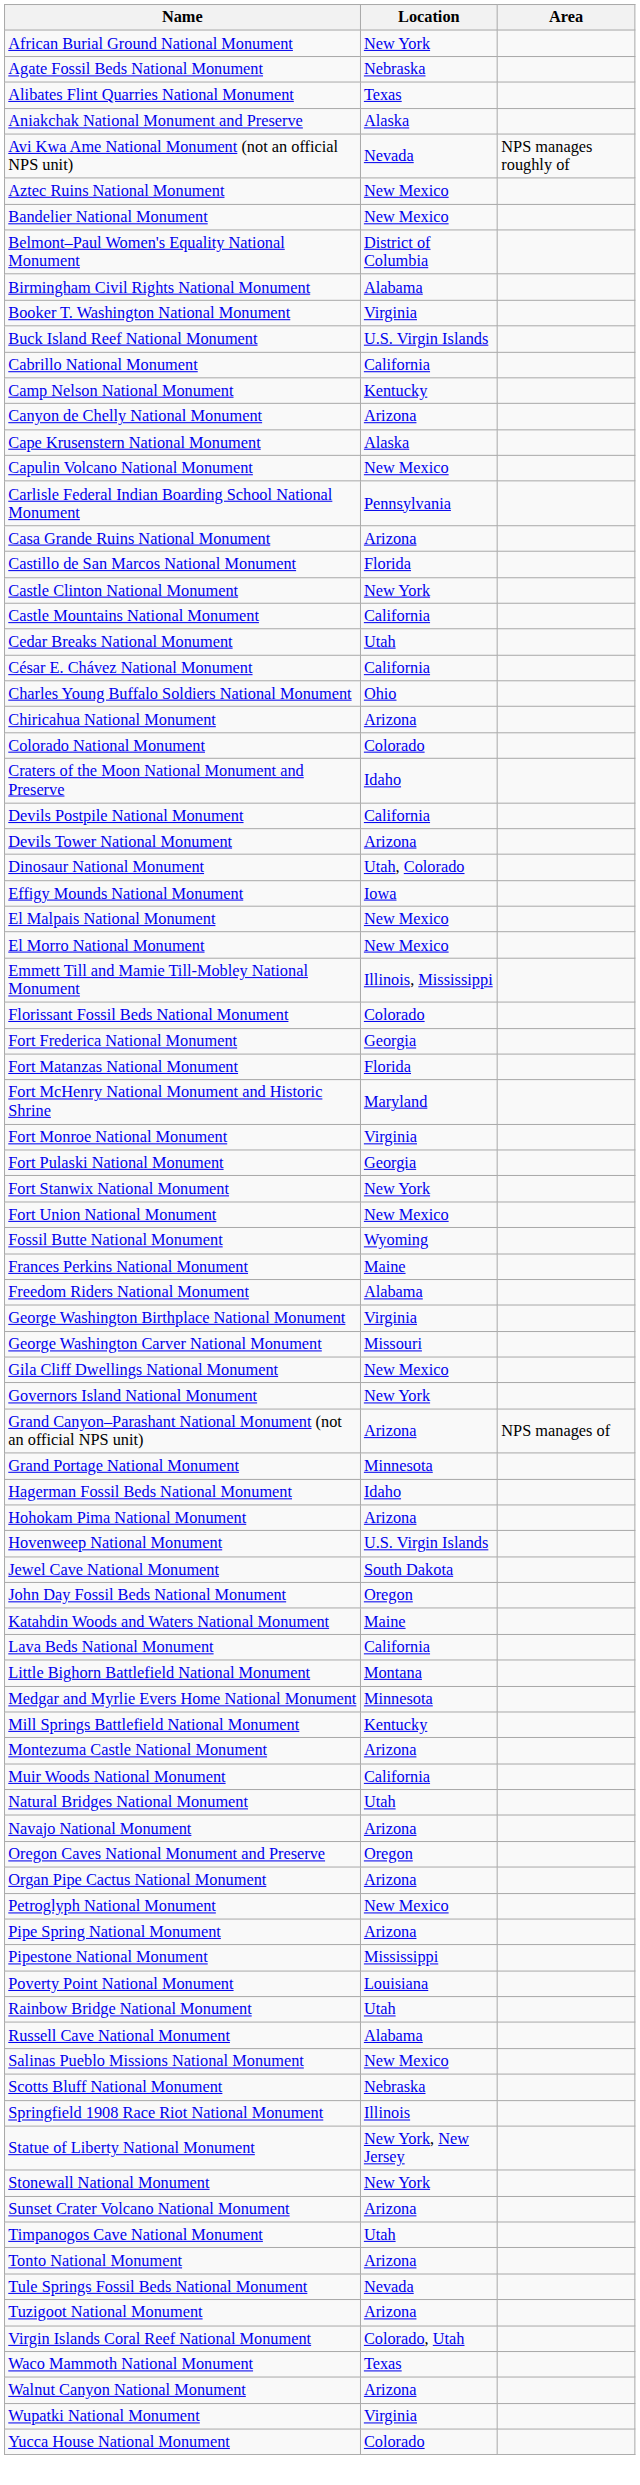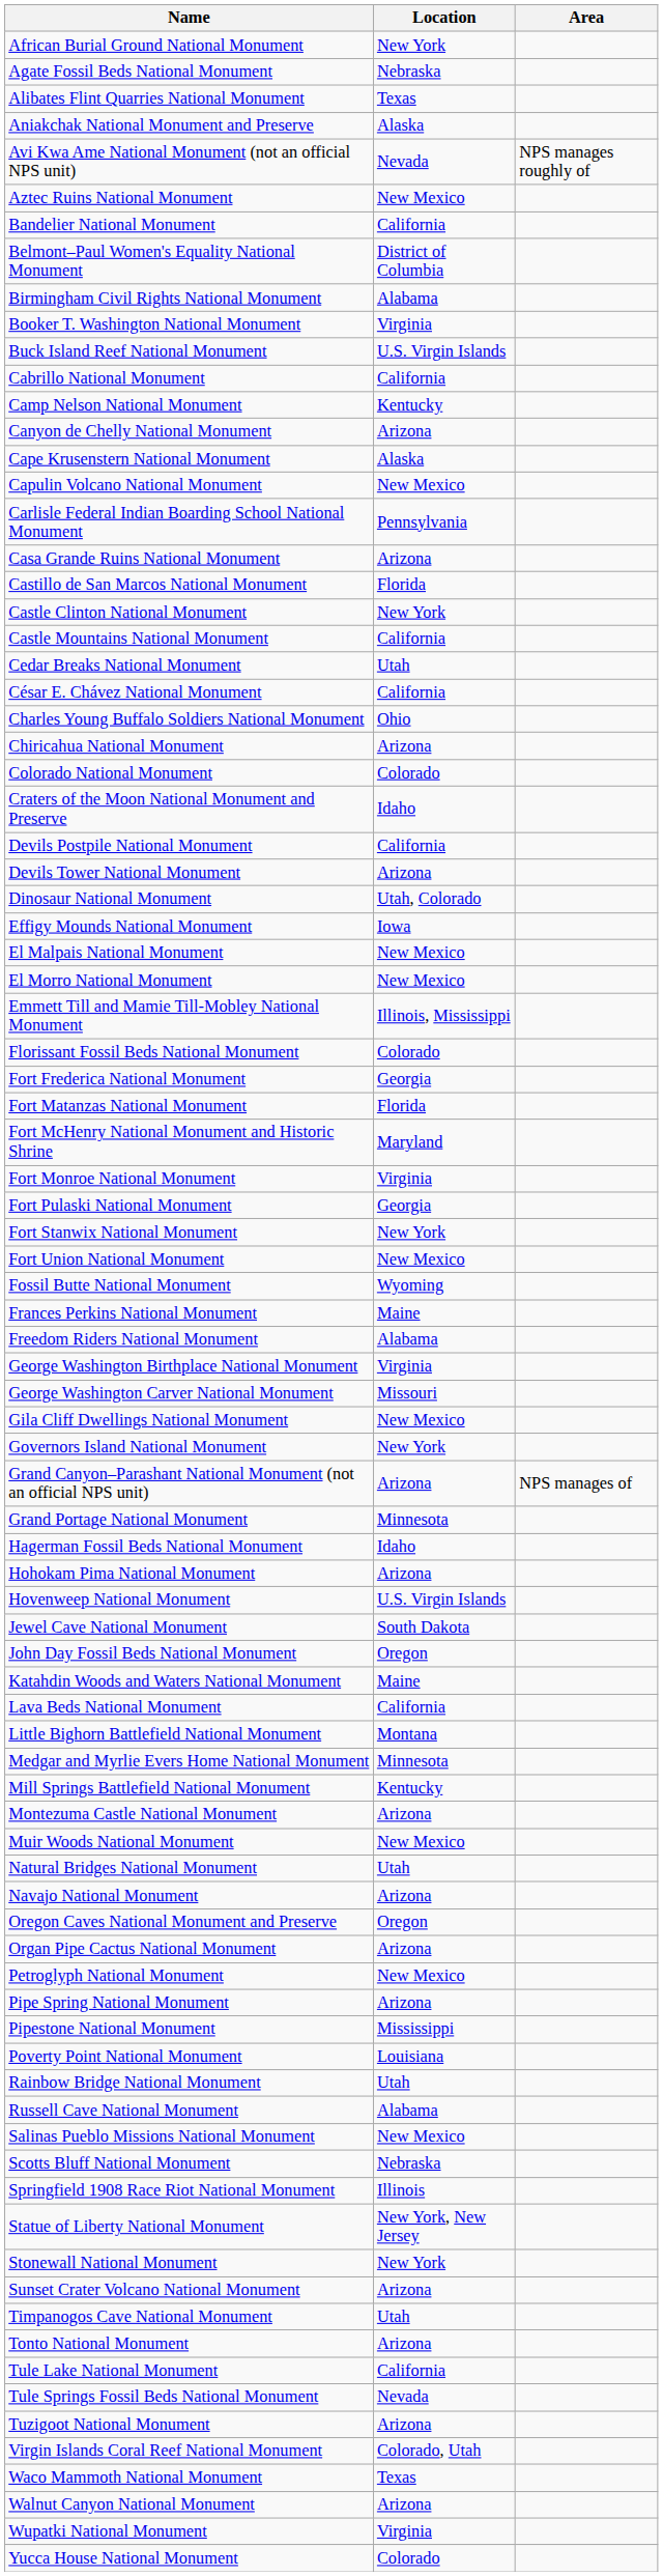Bandelier National Monument | Location: New Mexico -> California
Muir Woods National Monument | Location: California -> New Mexico
+ row: Tule Lake National Monument | California
